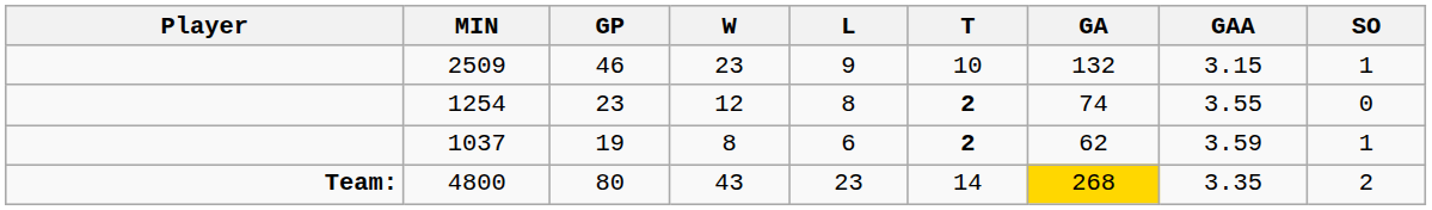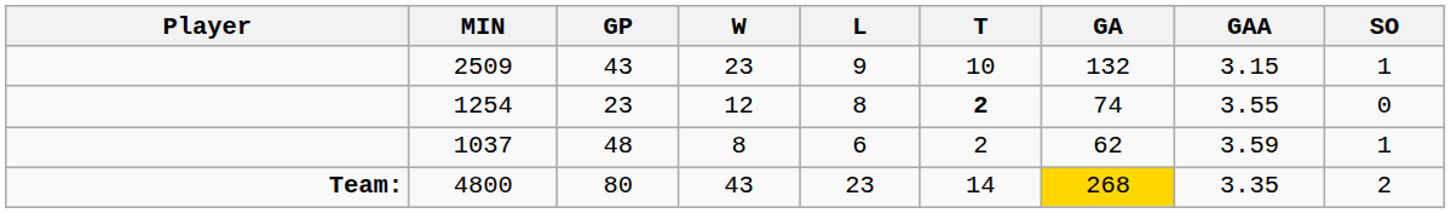2509 | GP: 46 -> 43
1037 | GP: 19 -> 48
1037 | T: bold -> normal
